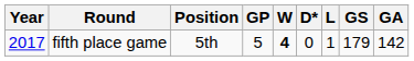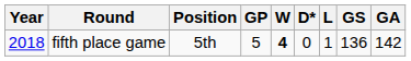fifth place game | Year: 2017 -> 2018
fifth place game | GS: 179 -> 136
